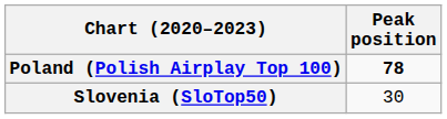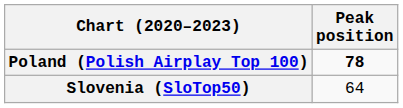Slovenia (SloTop50) | Peak position: 30 -> 64
